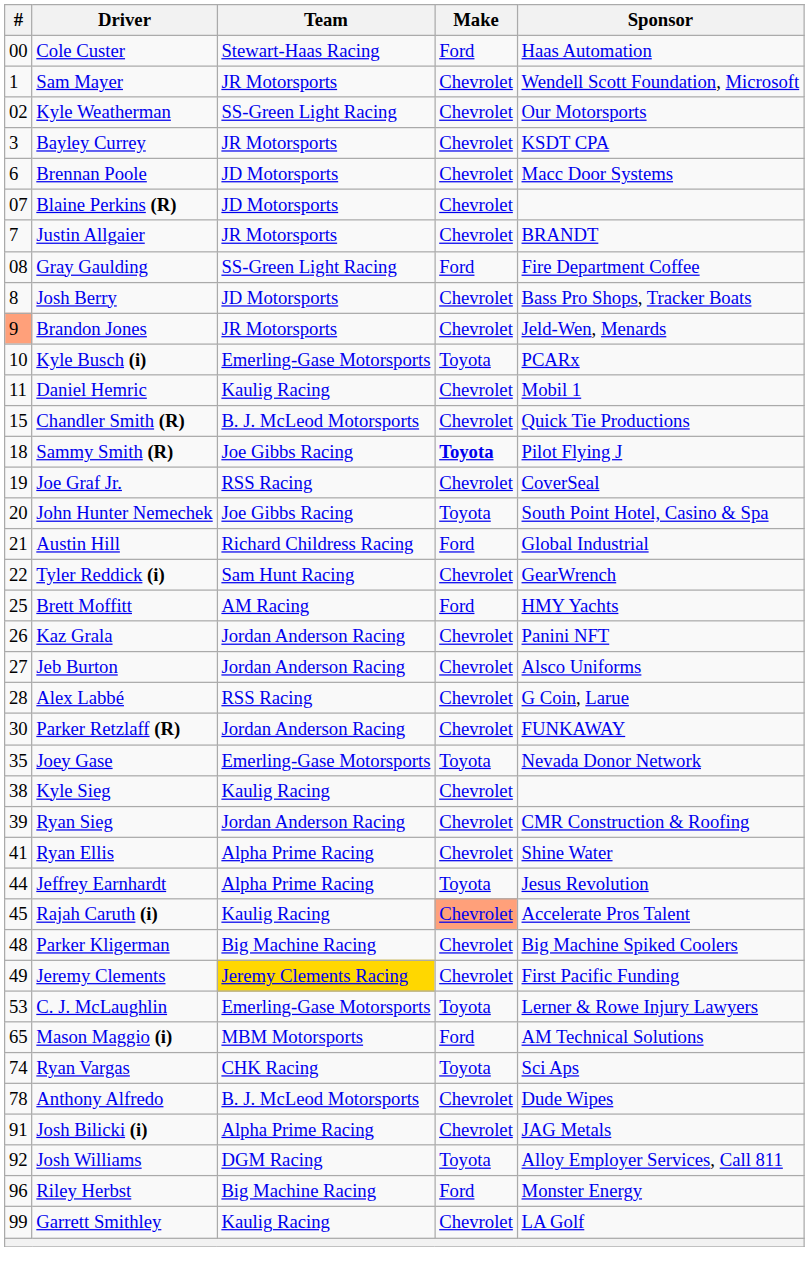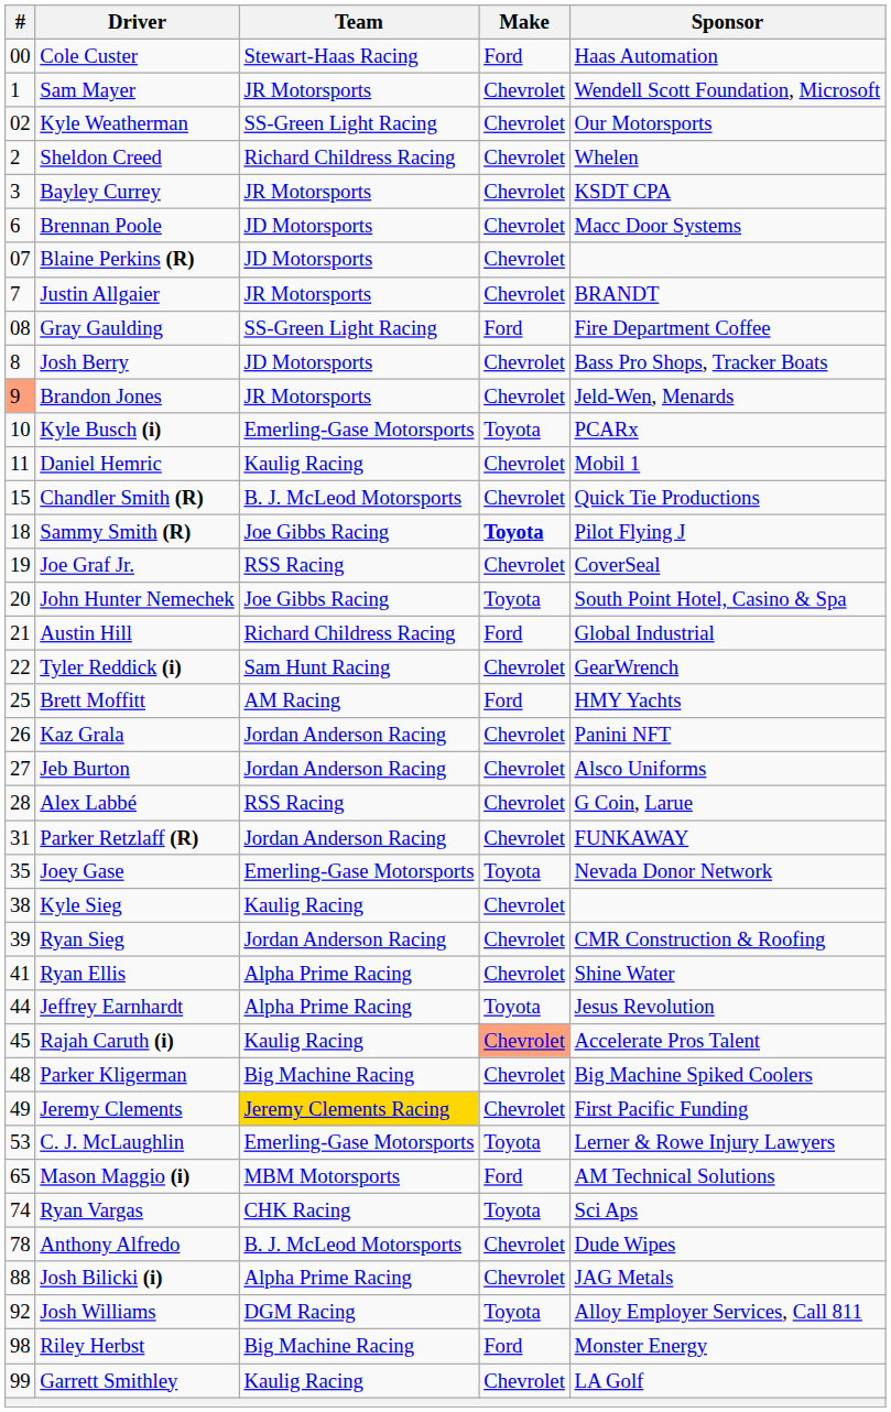+ row: 2 | Sheldon Creed | Richard Childress Racing | Chevrolet | Whelen
Parker Retzlaff (R) | #: 30 -> 31
Josh Bilicki (i) | #: 91 -> 88
Riley Herbst | #: 96 -> 98
